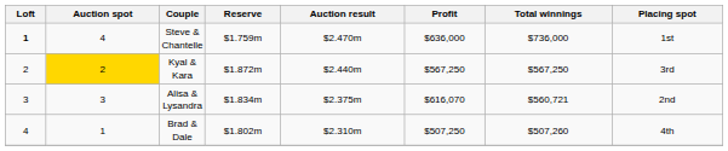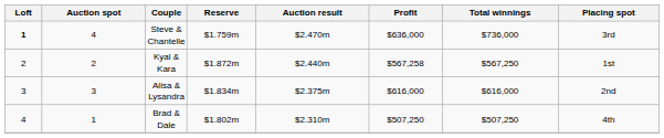Steve & Chantelle | Placing spot: 1st -> 3rd
Kyal & Kara | Auction spot: gold background -> no background
Kyal & Kara | Profit: $567,250 -> $567,258
Kyal & Kara | Placing spot: 3rd -> 1st
Alisa & Lysandra | Profit: $616,070 -> $616,000
Alisa & Lysandra | Total winnings: $560,721 -> $616,000
Brad & Dale | Total winnings: $507,260 -> $507,250
